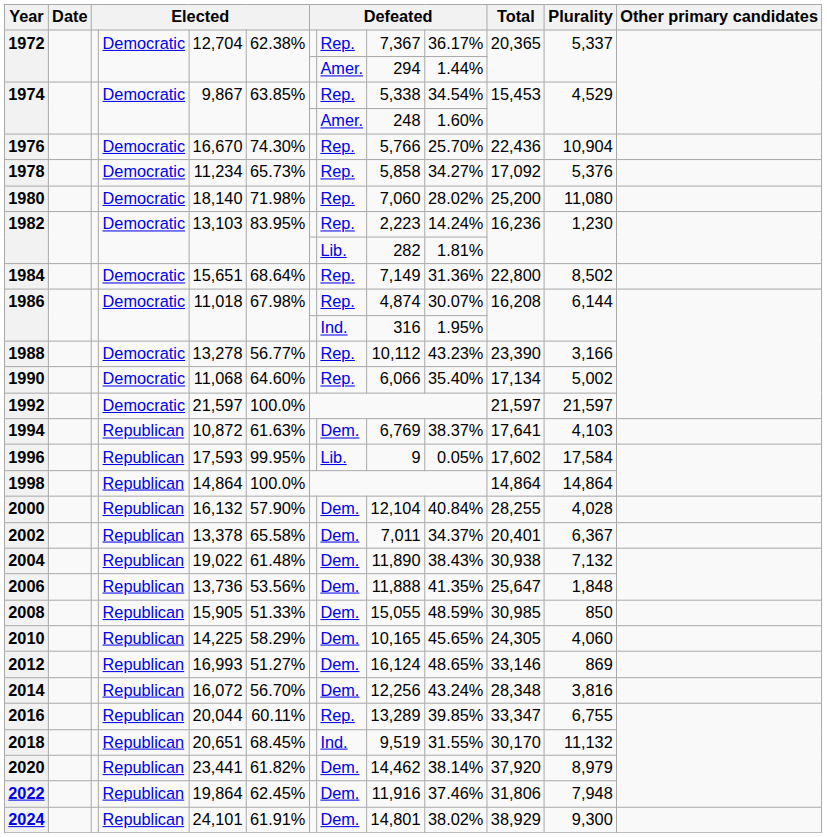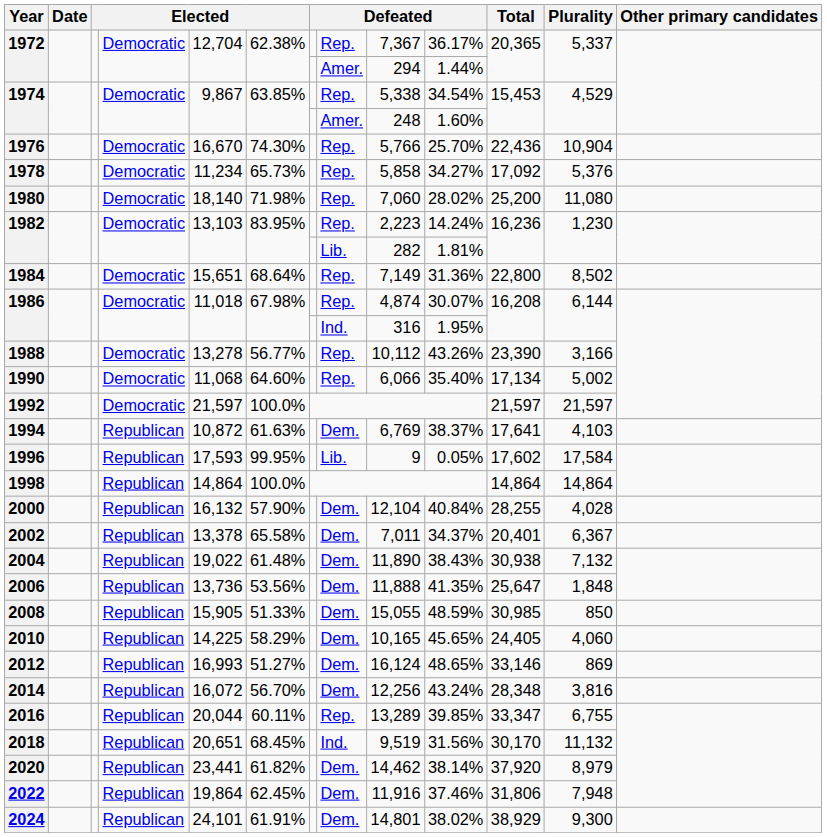1988 | column 10: 43.23% -> 43.26%
2010 | Total: 24,305 -> 24,405
2018 | column 10: 31.55% -> 31.56%
